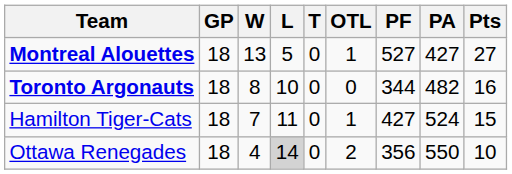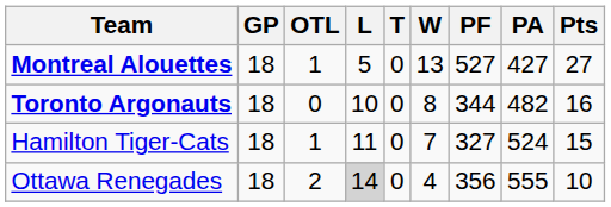columns swapped: W <-> OTL
Hamilton Tiger-Cats | PF: 427 -> 327
Ottawa Renegades | PA: 550 -> 555
